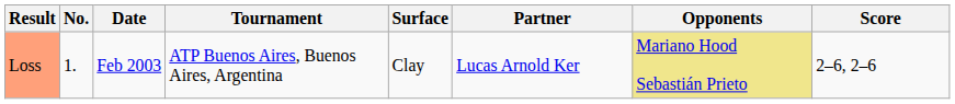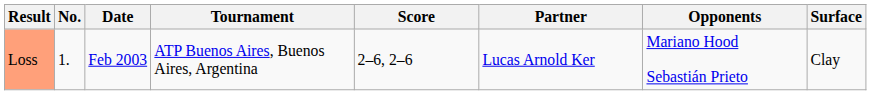columns swapped: Surface <-> Score
Loss | Opponents: khaki background -> no background
